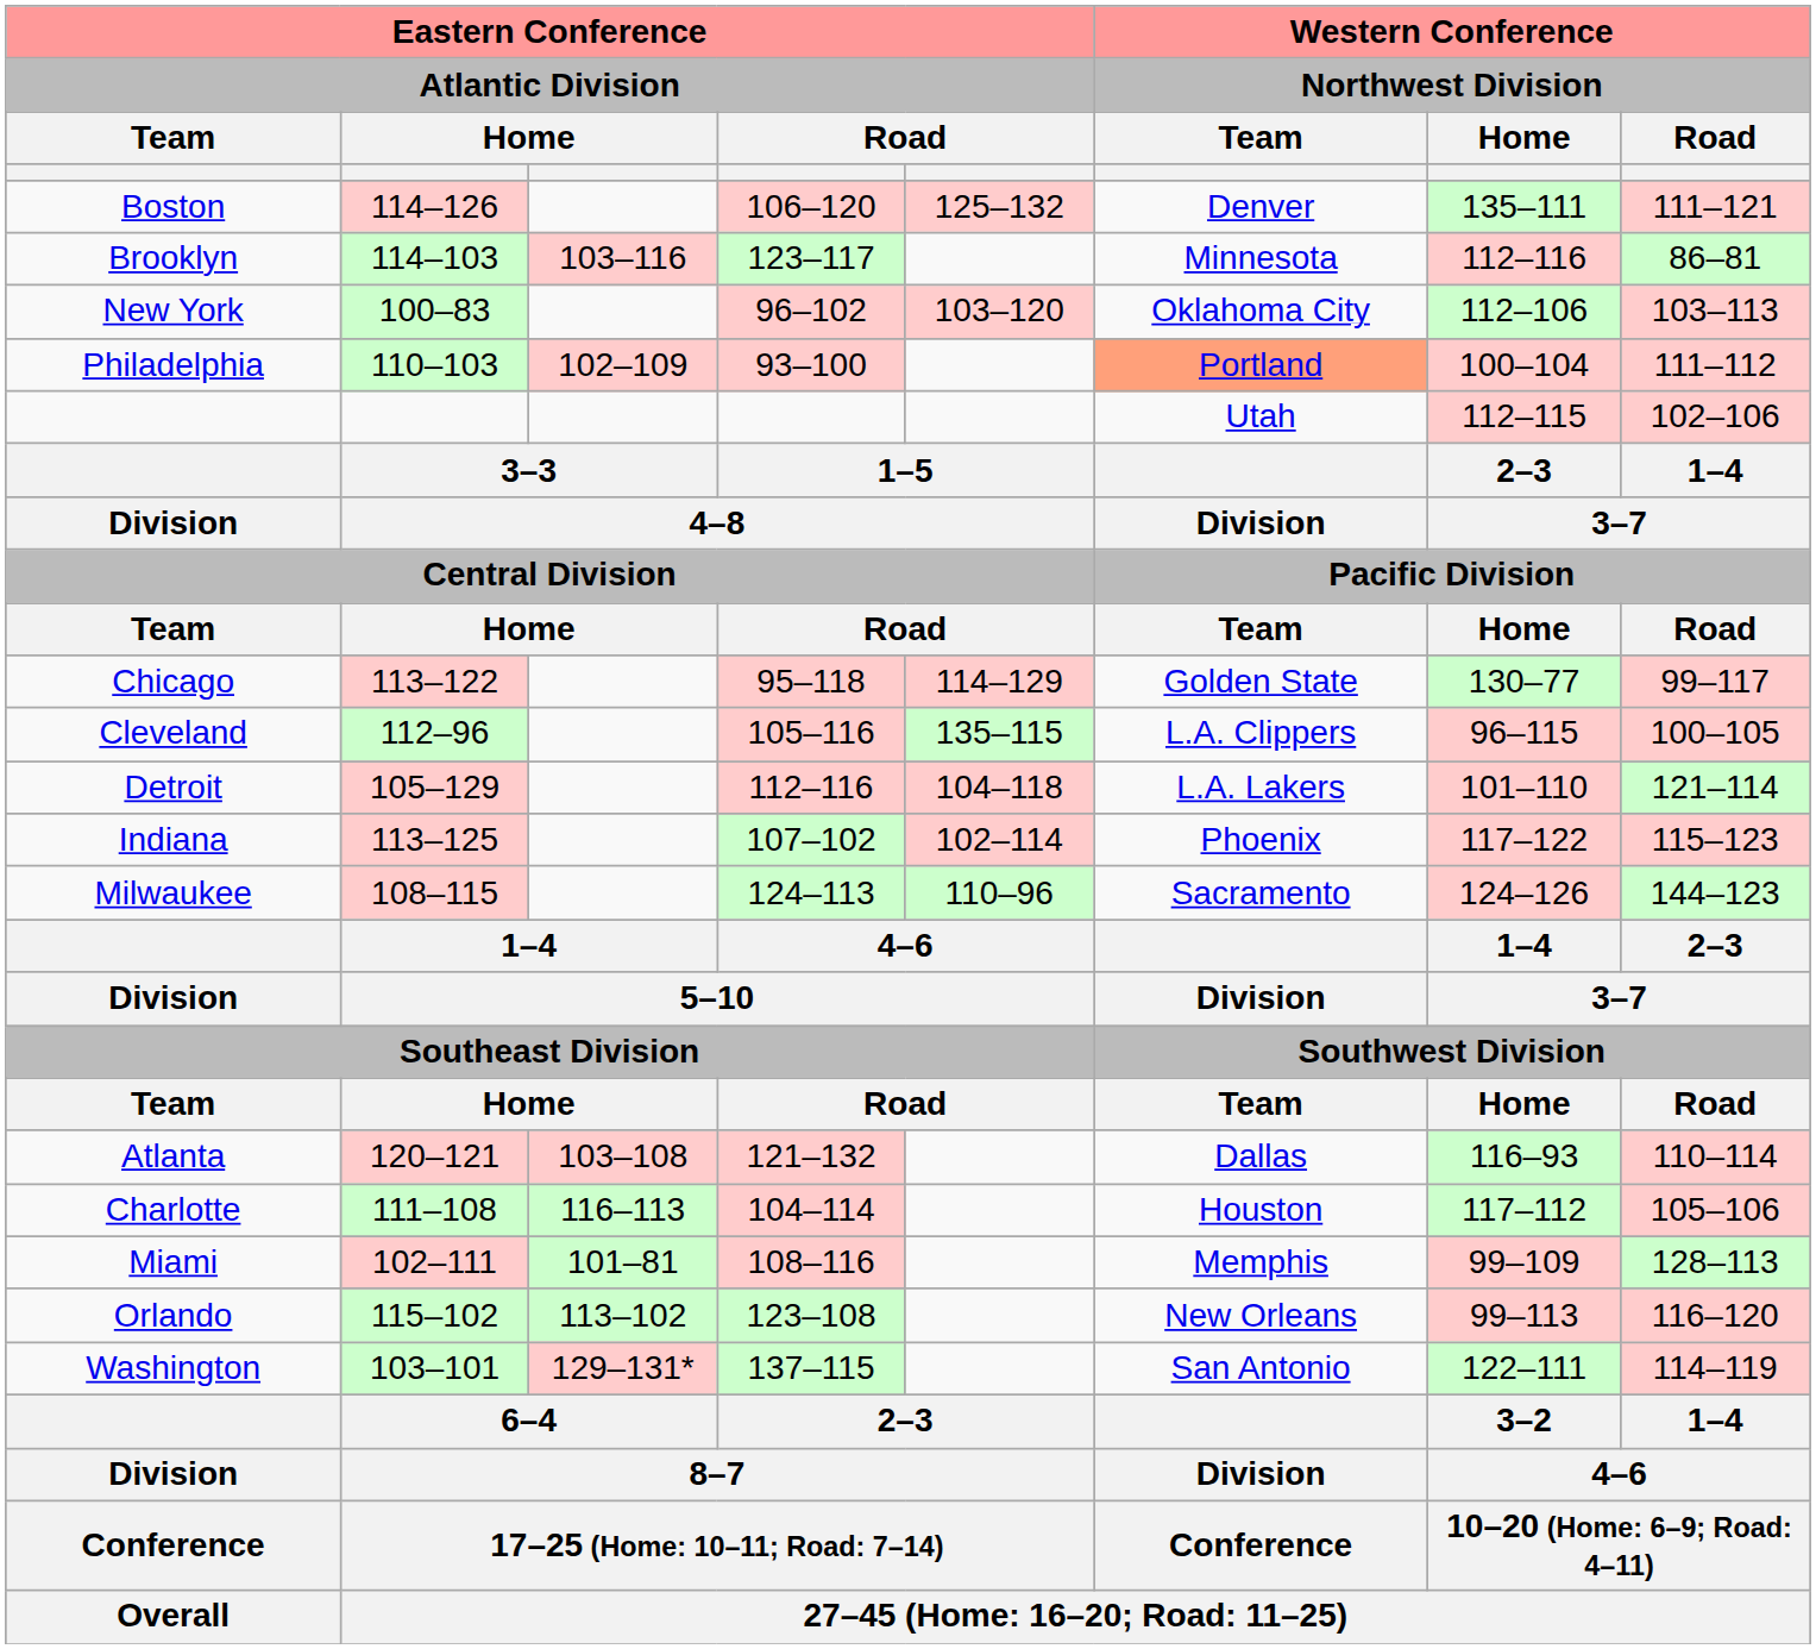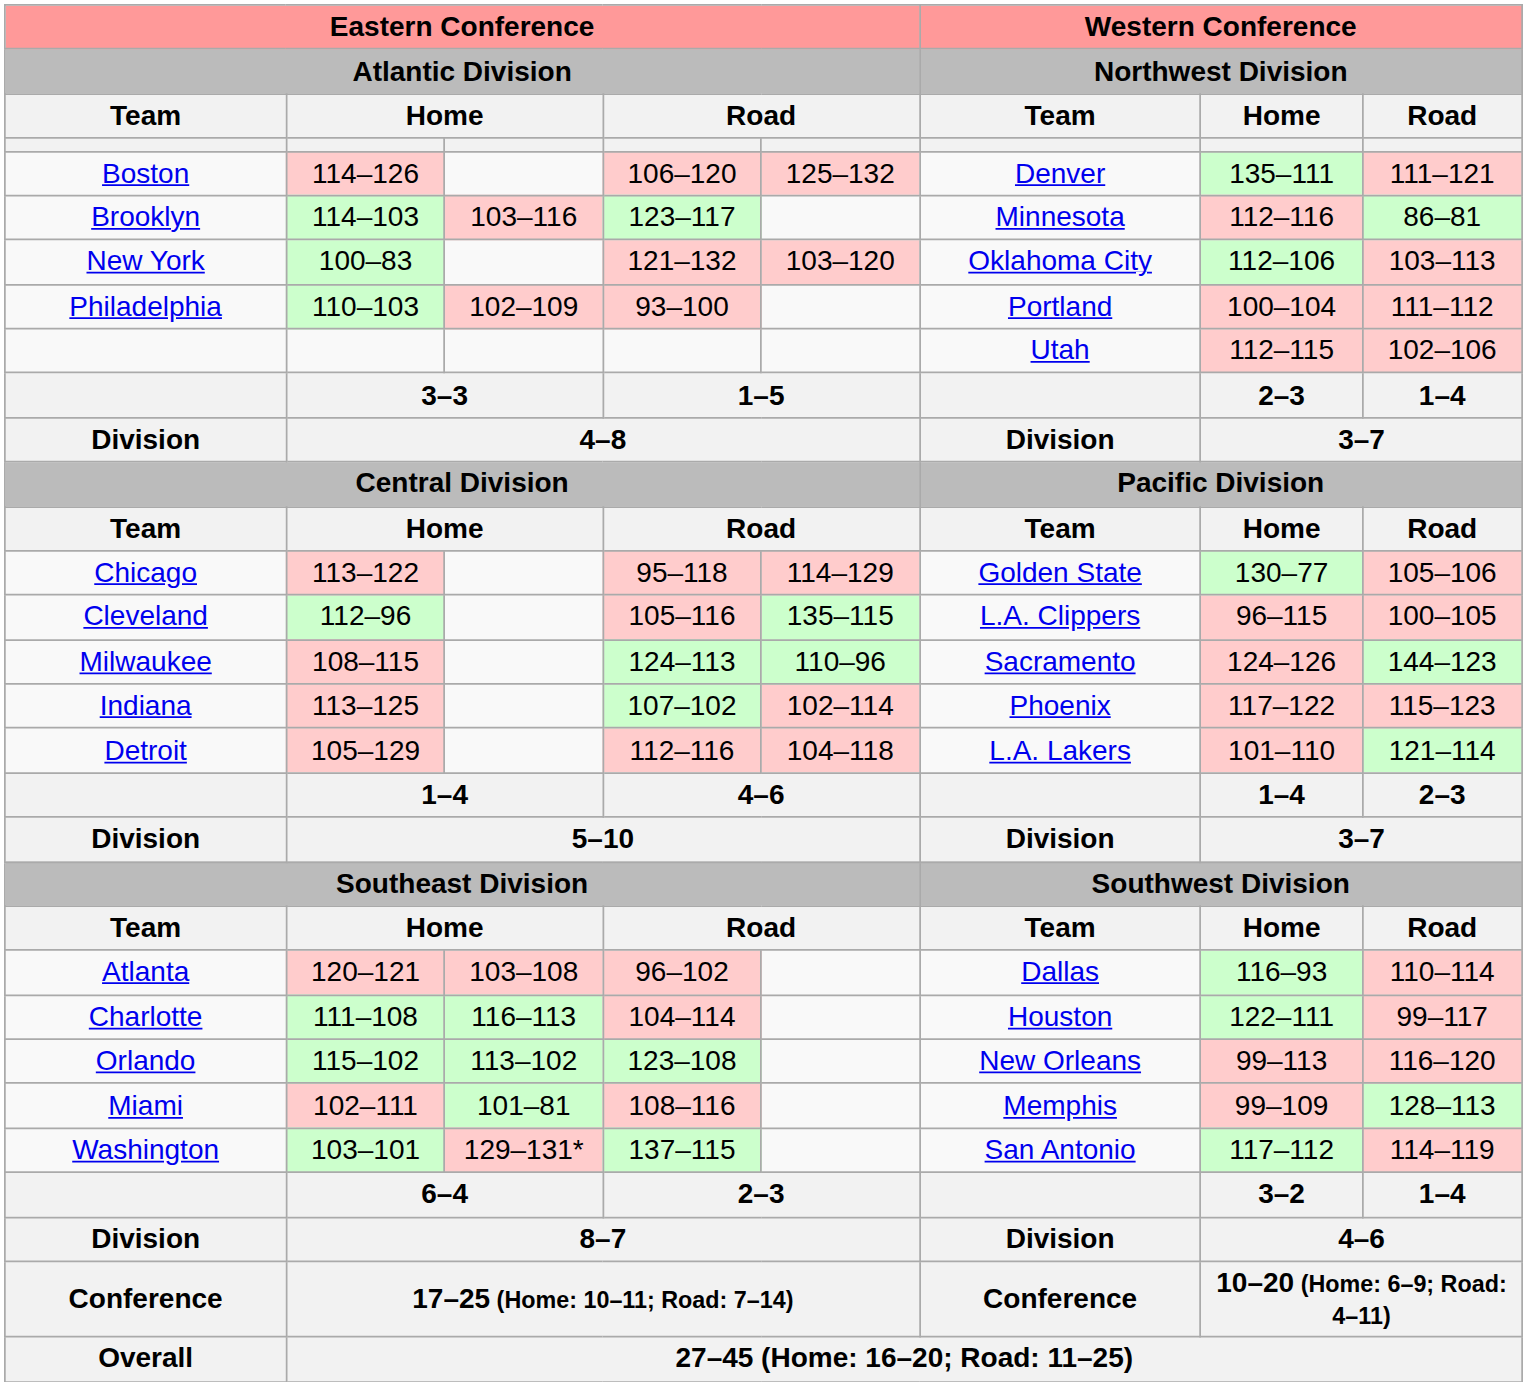New York | column 4: 96–102 -> 121–132
Philadelphia | Western Conference / Northwest Division / Team: lightsalmon background -> no background
Chicago | Western Conference / Northwest Division / Road: 99–117 -> 105–106
rows swapped: Detroit <-> Milwaukee
Atlanta | column 4: 121–132 -> 96–102
Charlotte | Western Conference / Northwest Division / Home: 117–112 -> 122–111
Charlotte | Western Conference / Northwest Division / Road: 105–106 -> 99–117
rows swapped: Miami <-> Orlando
Washington | Western Conference / Northwest Division / Home: 122–111 -> 117–112
